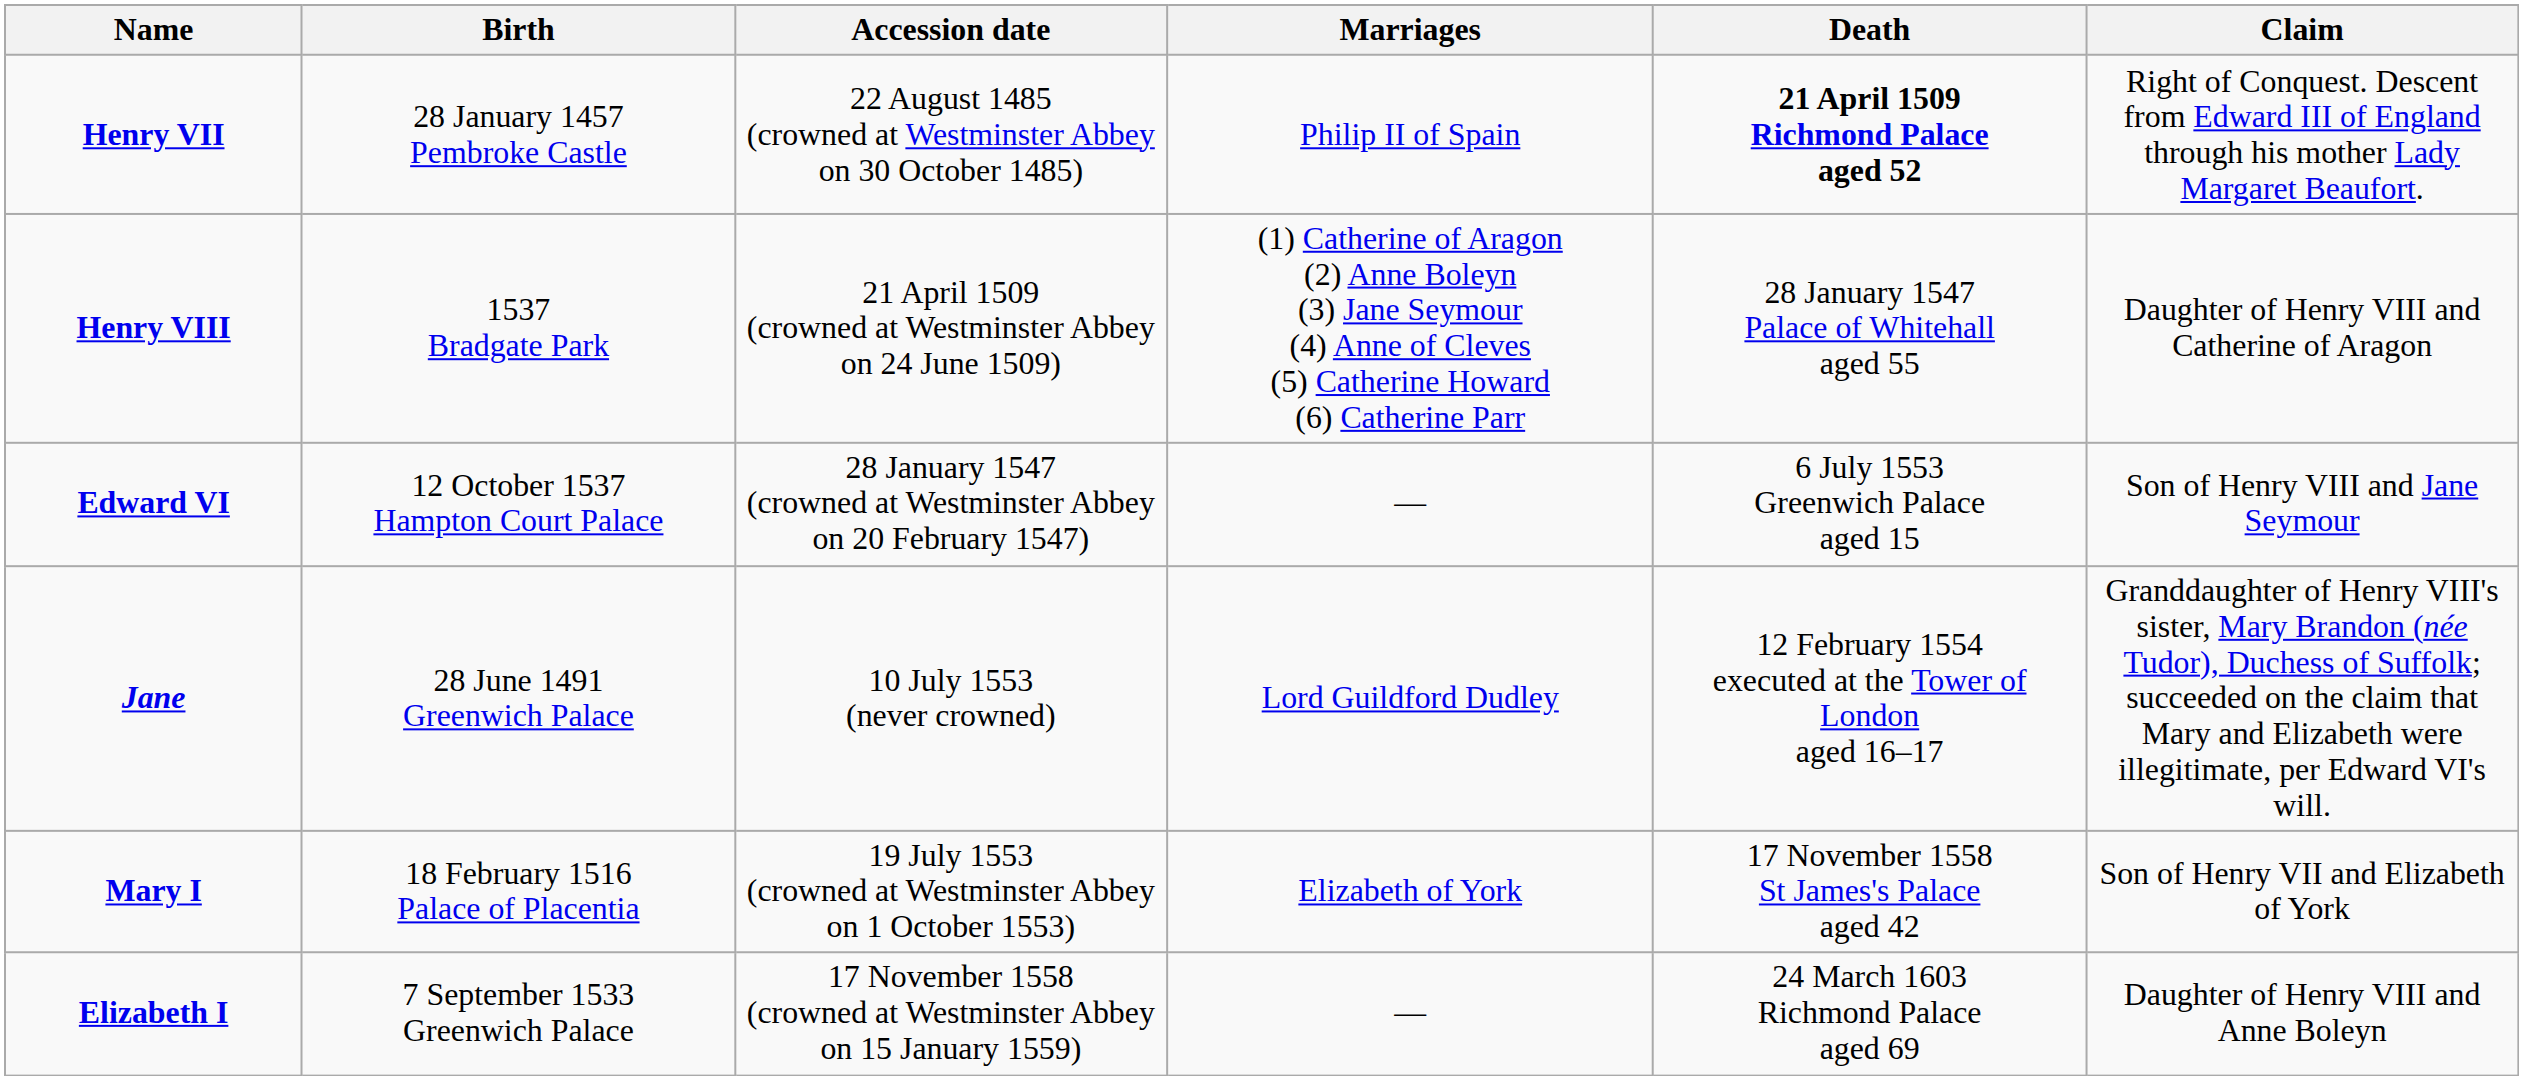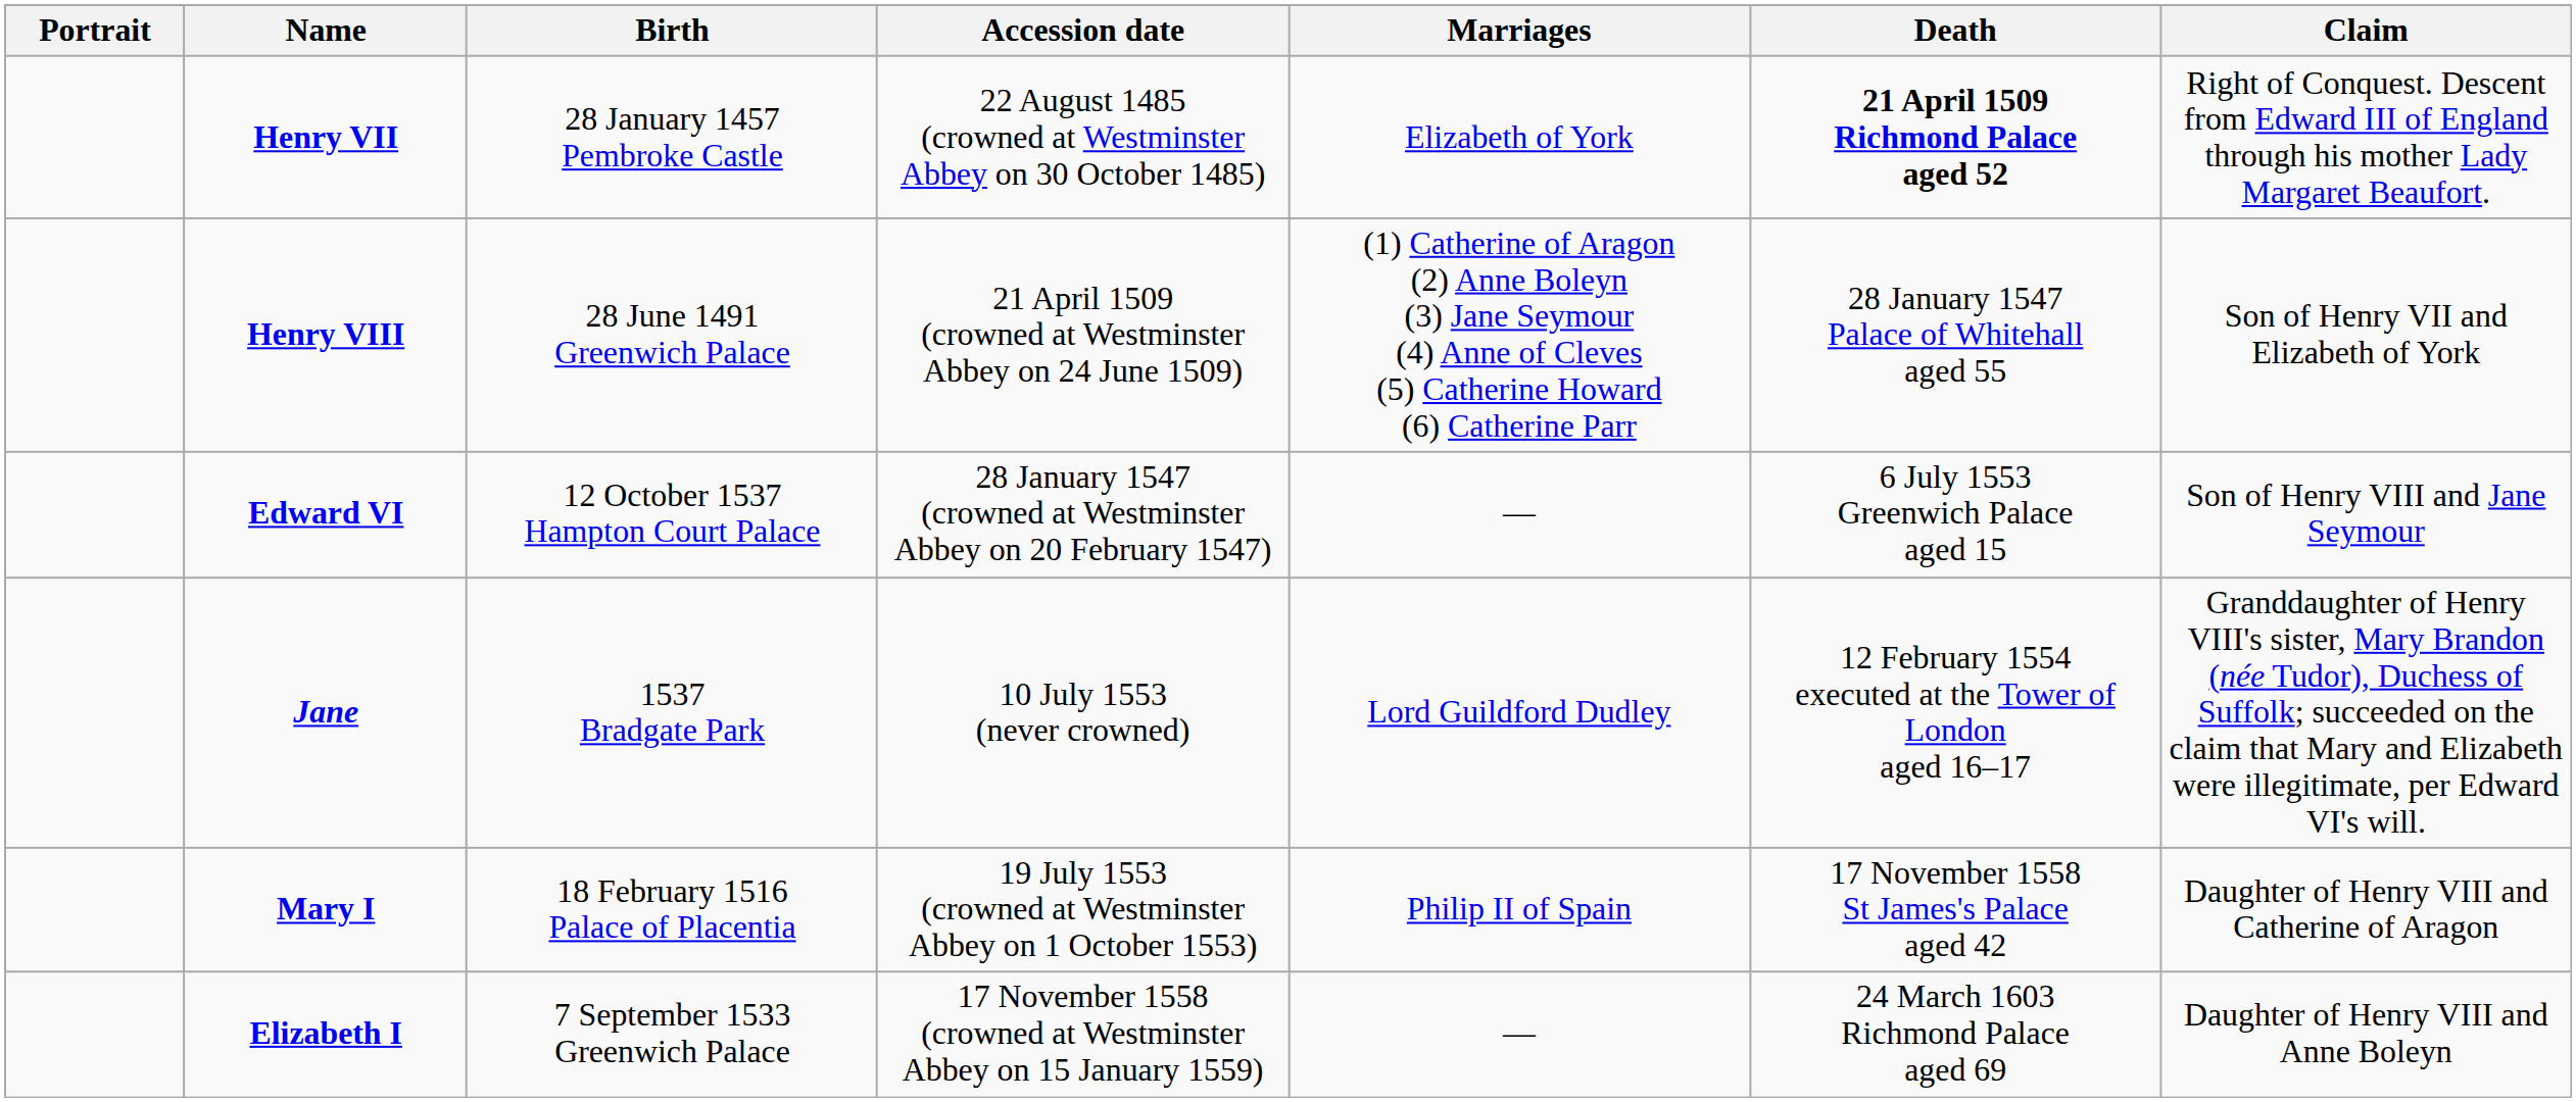+ column: Portrait
Henry VII | Marriages: Philip II of Spain -> Elizabeth of York
Henry VIII | Birth: 1537 Bradgate Park -> 28 June 1491 Greenwich Palace
Henry VIII | Claim: Daughter of Henry VIII and Catherine of Aragon -> Son of Henry VII and Elizabeth of York
Jane | Birth: 28 June 1491 Greenwich Palace -> 1537 Bradgate Park
Mary I | Marriages: Elizabeth of York -> Philip II of Spain
Mary I | Claim: Son of Henry VII and Elizabeth of York -> Daughter of Henry VIII and Catherine of Aragon
